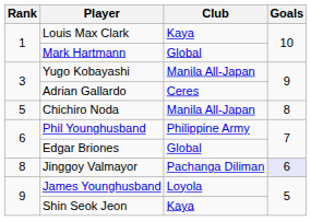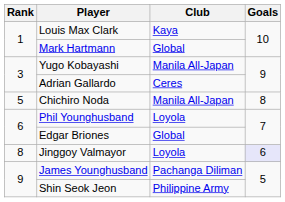Phil Younghusband | Club: Philippine Army -> Loyola
Jinggoy Valmayor | Club: Pachanga Diliman -> Loyola
James Younghusband | Club: Loyola -> Pachanga Diliman
Shin Seok Jeon | Club: Kaya -> Philippine Army
